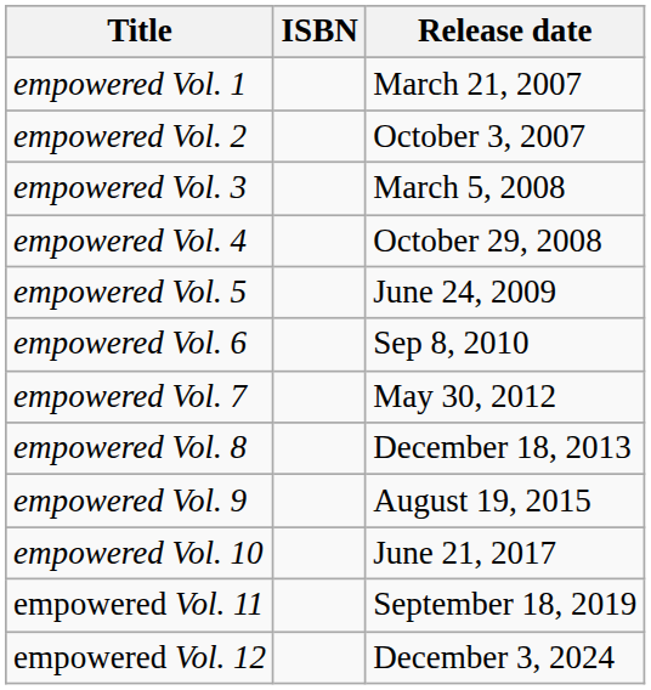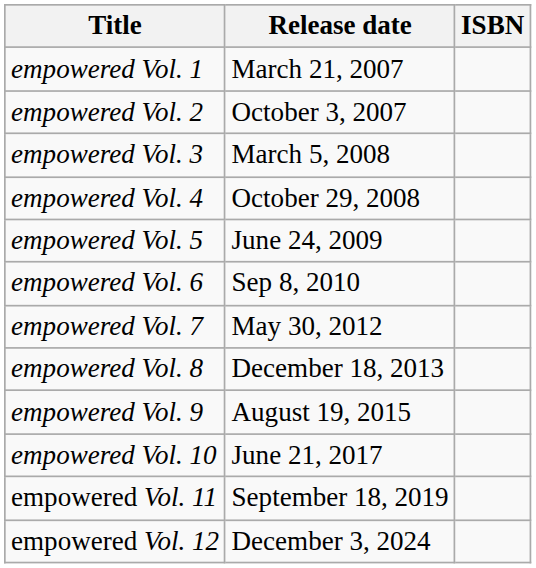columns swapped: Release date <-> ISBN
